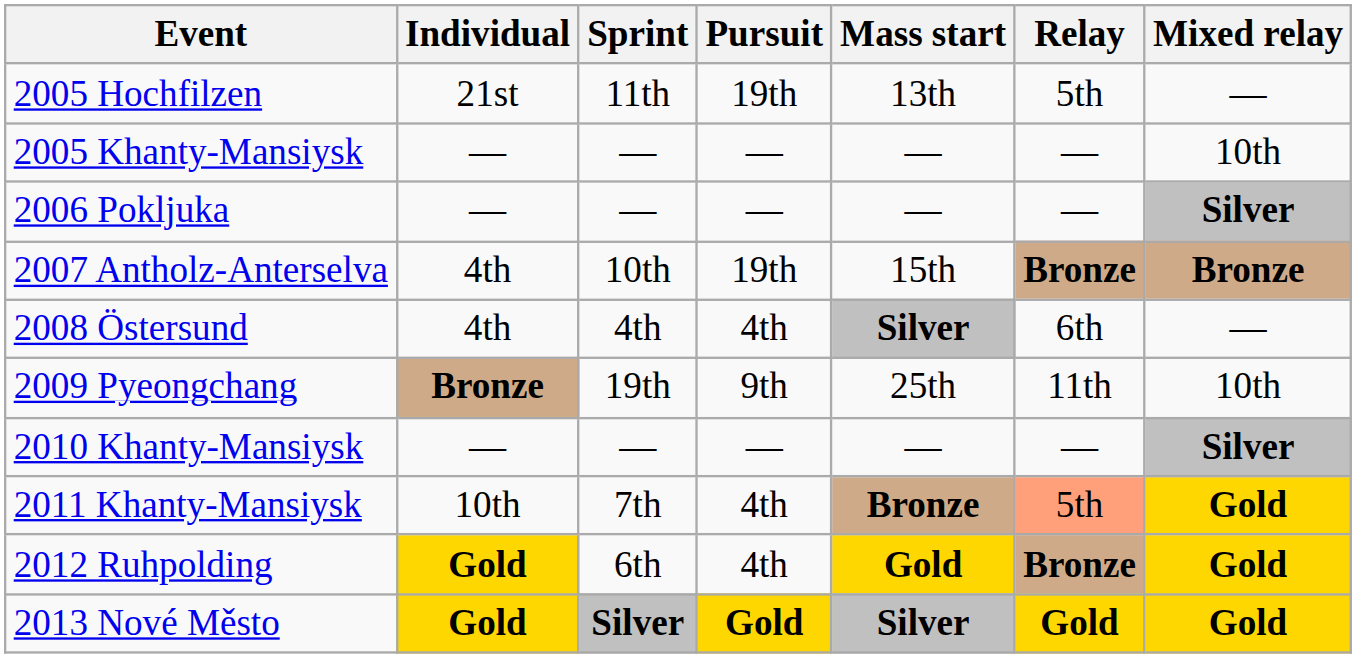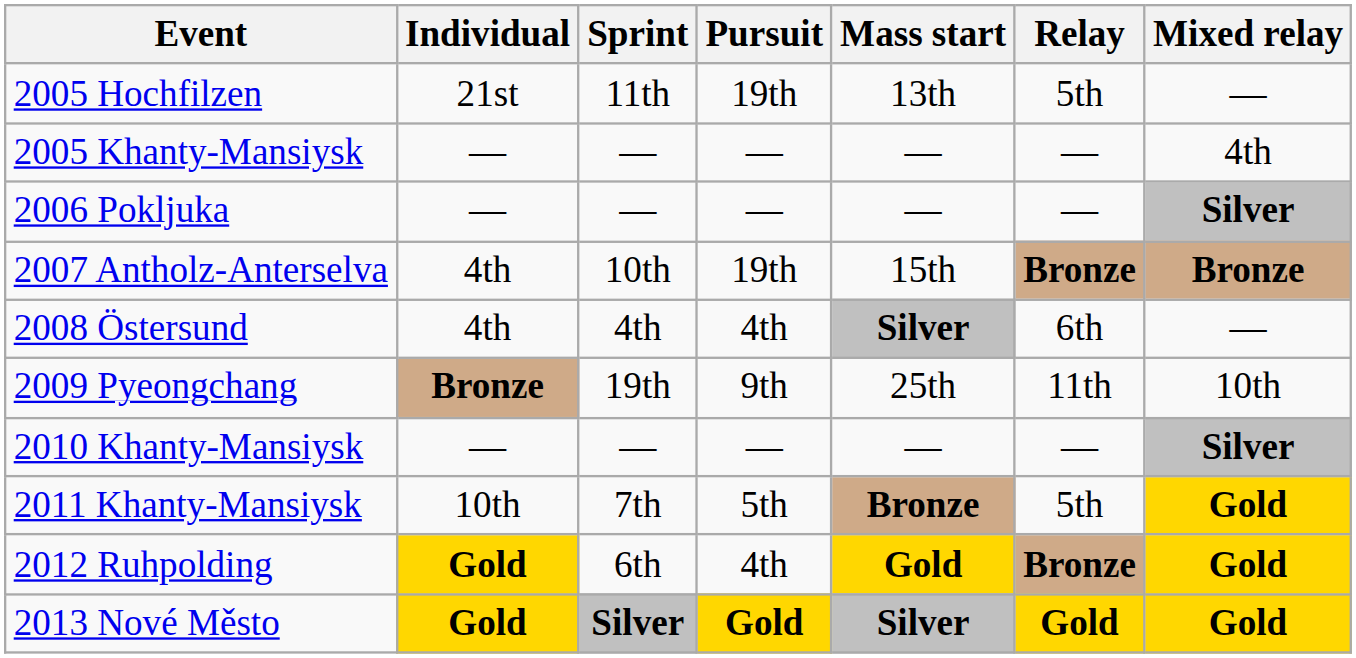2005 Khanty-Mansiysk | Mixed relay: 10th -> 4th
2011 Khanty-Mansiysk | Pursuit: 4th -> 5th
2011 Khanty-Mansiysk | Relay: lightsalmon background -> no background
